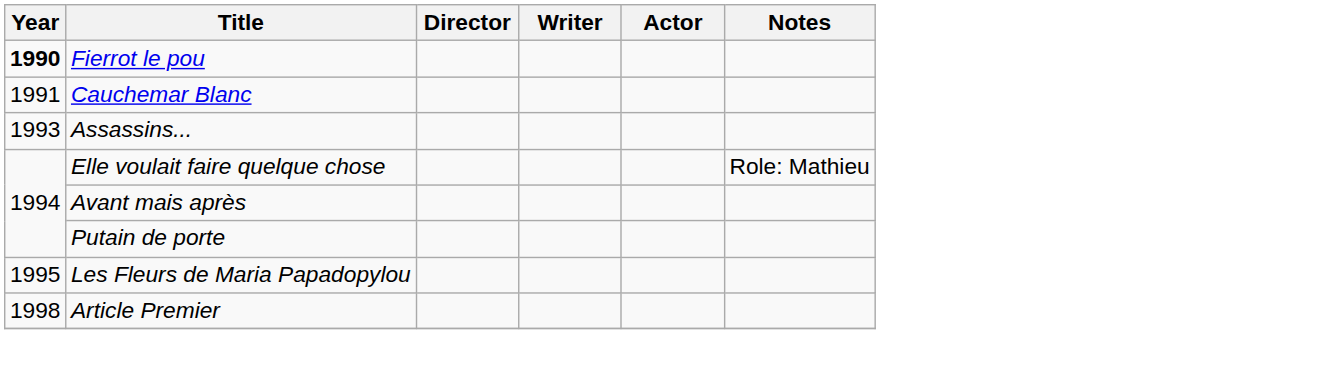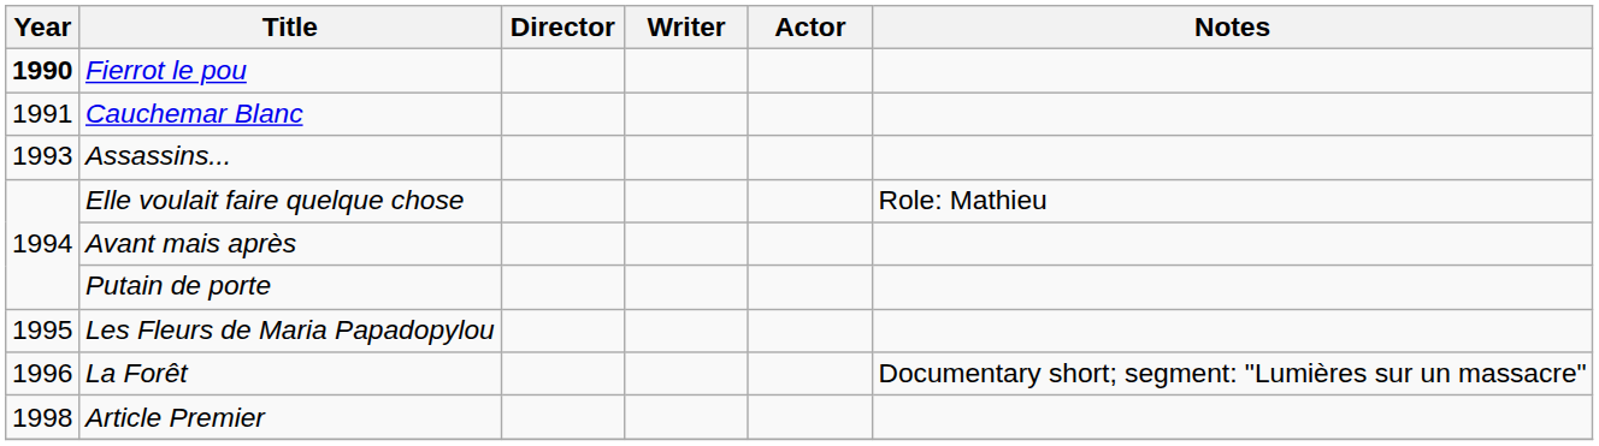+ row: 1996 | La Forêt | Documentary short; segment: "Lumières sur un massacre"
